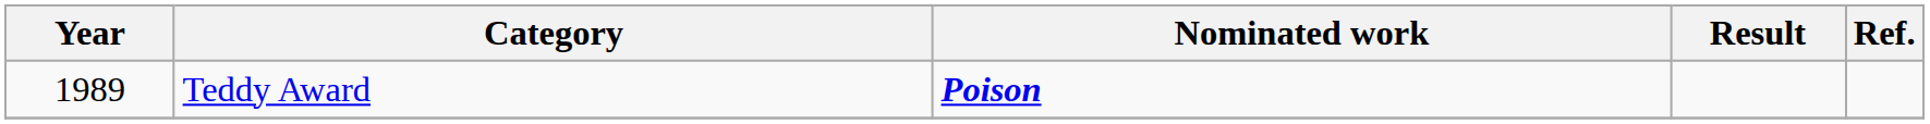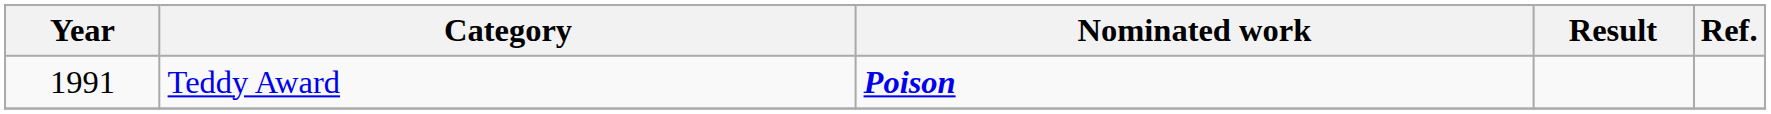Teddy Award | Year: 1989 -> 1991
